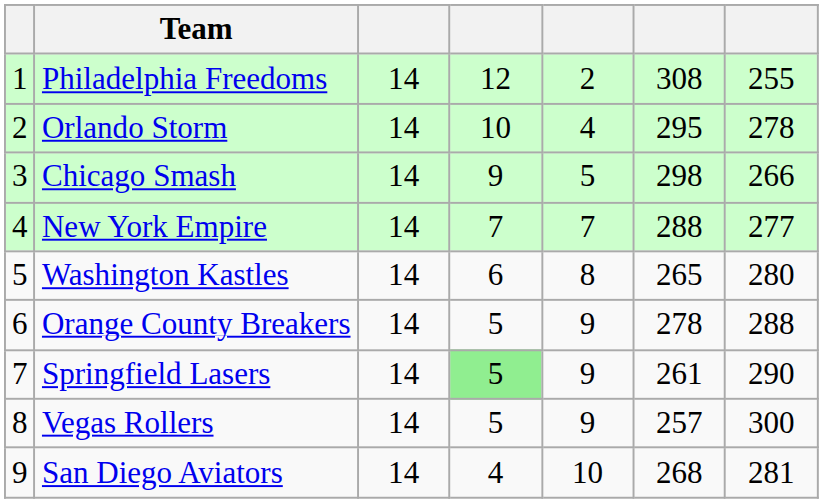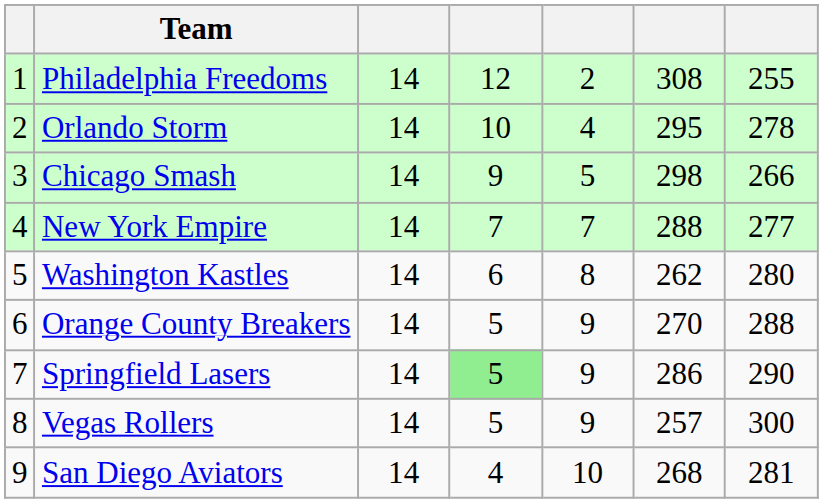Washington Kastles | column 6: 265 -> 262
Orange County Breakers | column 6: 278 -> 270
Springfield Lasers | column 6: 261 -> 286
